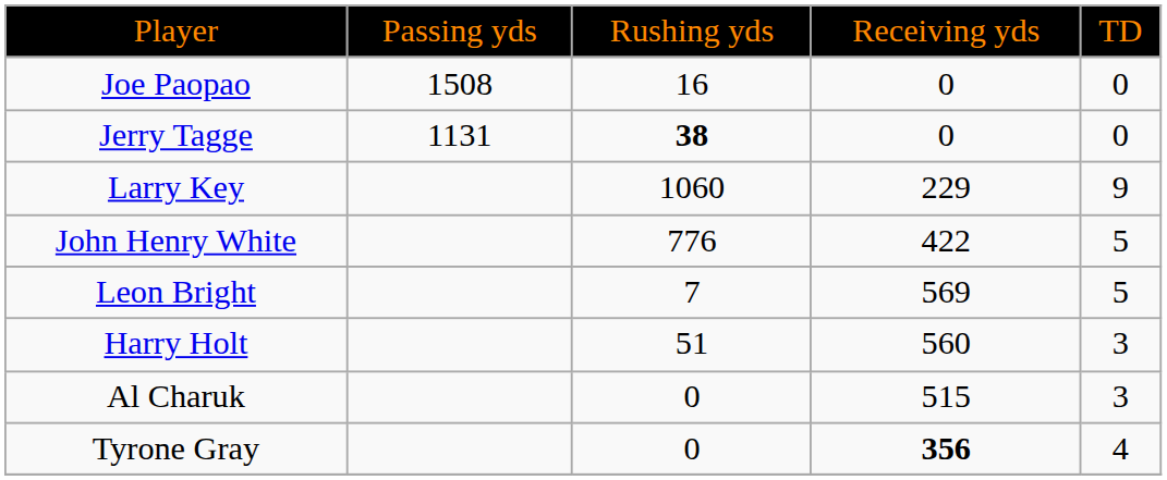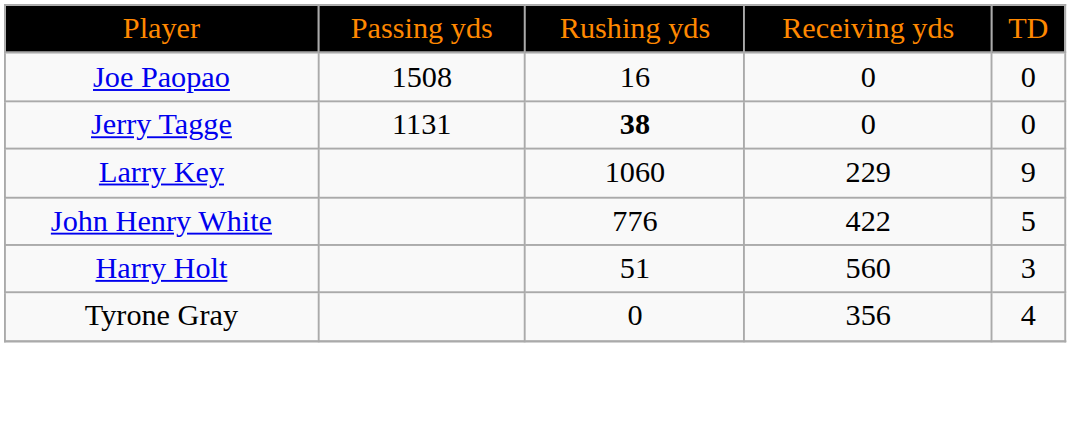- row: Leon Bright | 7 | 569 | 5
- row: Al Charuk | 0 | 515 | 3
Tyrone Gray | column 4: bold -> normal
